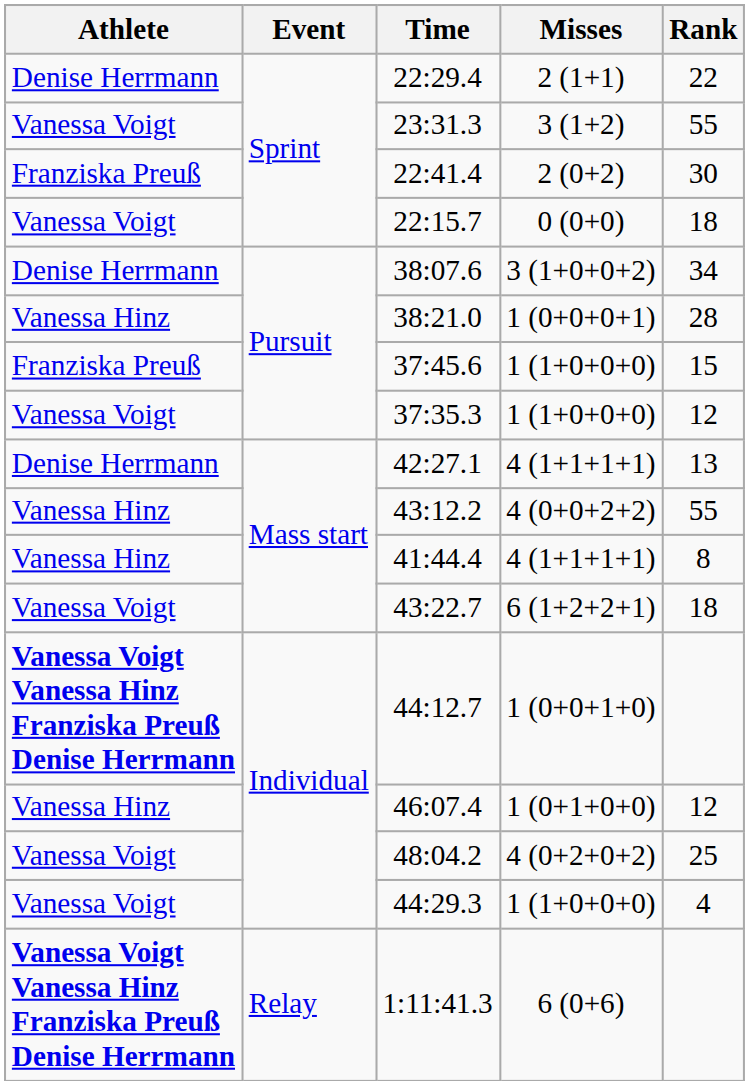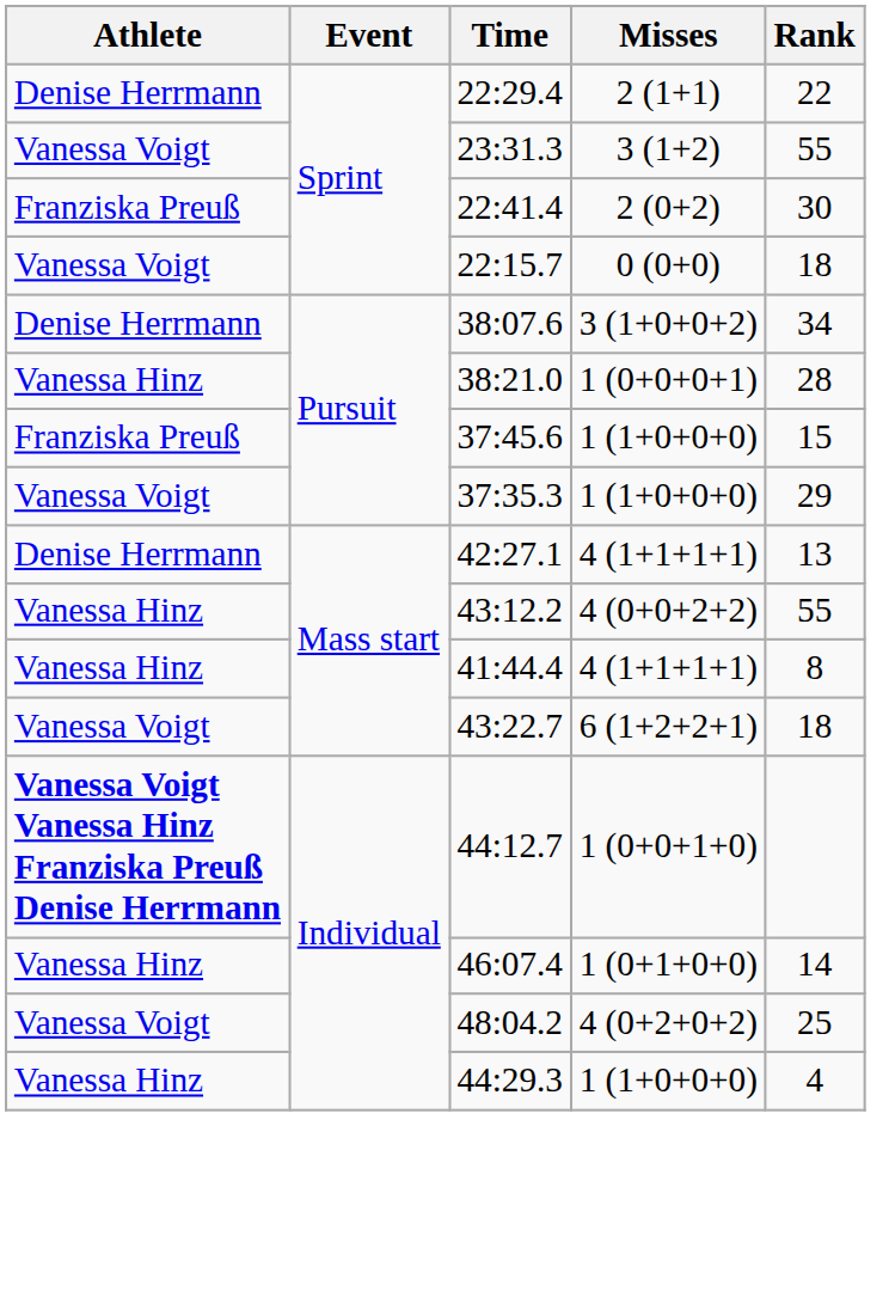37:35.3 | Rank: 12 -> 29
46:07.4 | Rank: 12 -> 14
44:29.3 | Athlete: Vanessa Voigt -> Vanessa Hinz
- row: Vanessa Voigt Vanessa Hinz Franziska Preuß Denise Herrmann | Relay | 1:11:41.3 | 6 (0+6)
